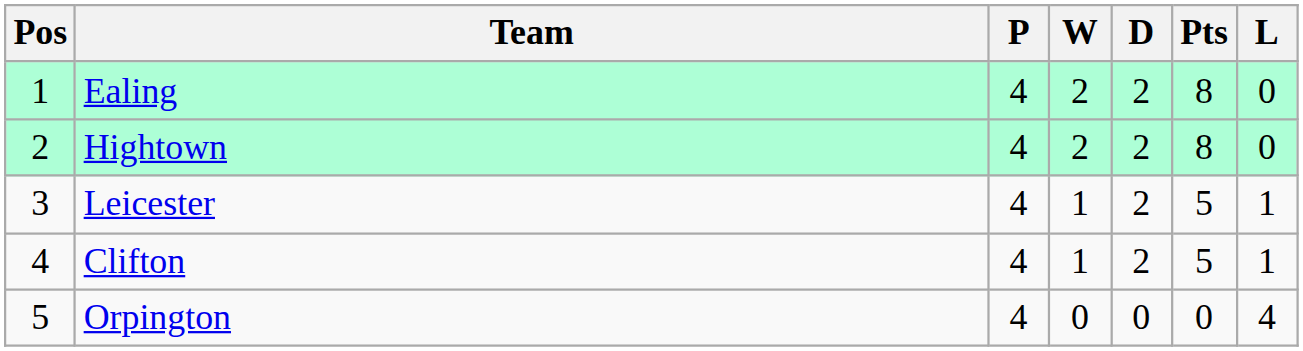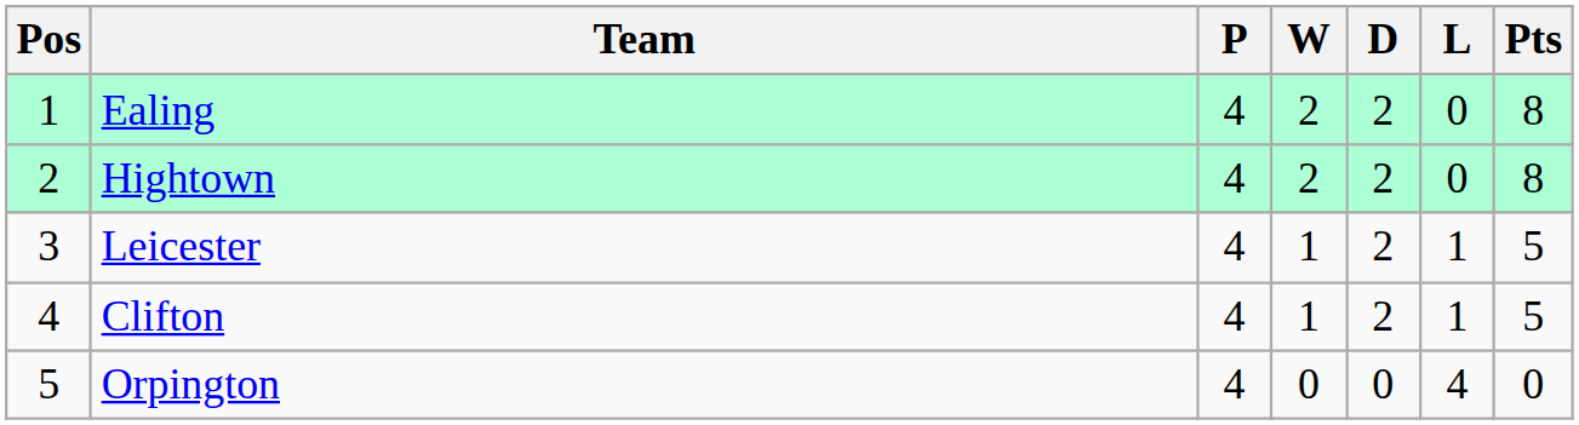columns swapped: L <-> Pts
